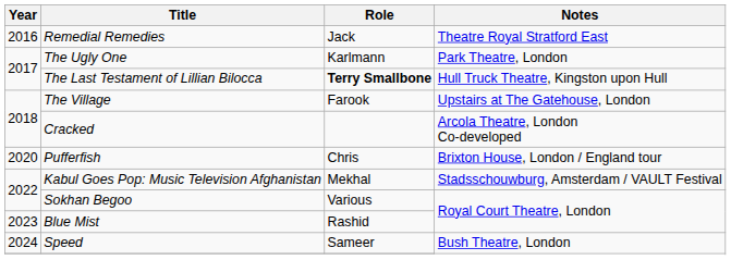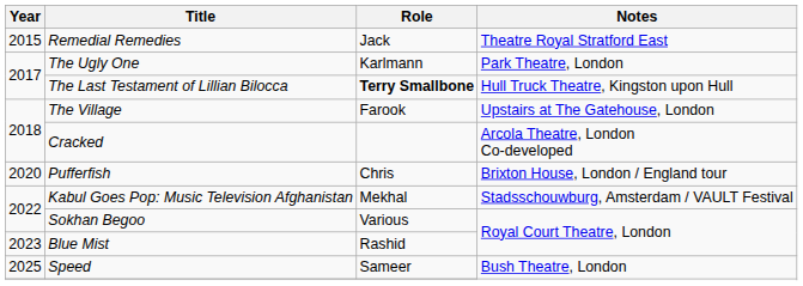Remedial Remedies | Year: 2016 -> 2015
Speed | Year: 2024 -> 2025
